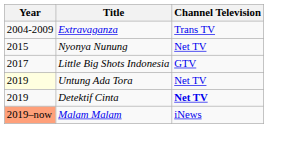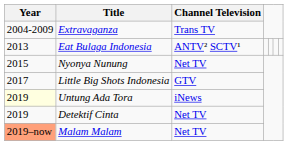+ row: 2013 | Eat Bulaga Indonesia | ANTV² SCTV¹
Untung Ada Tora | Channel Television: Net TV -> iNews
Detektif Cinta | Channel Television: bold -> normal
Malam Malam | Channel Television: iNews -> Net TV
